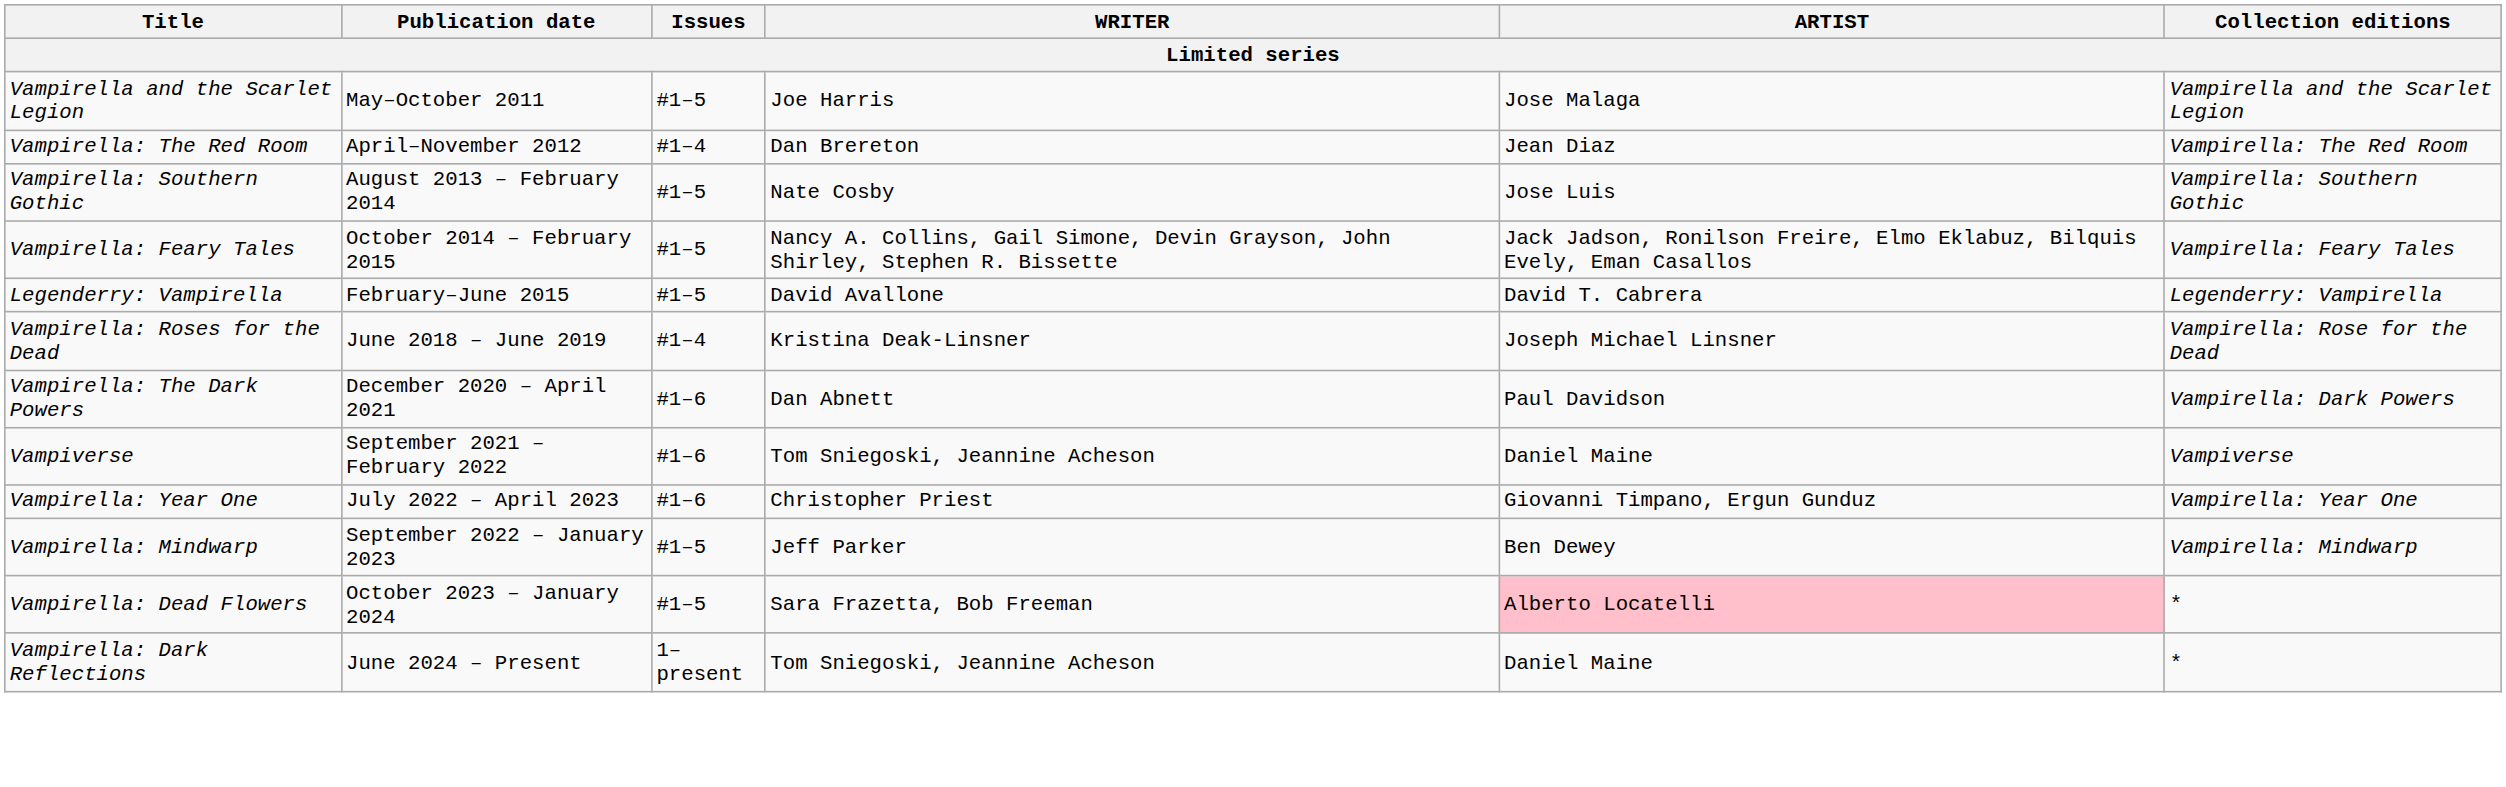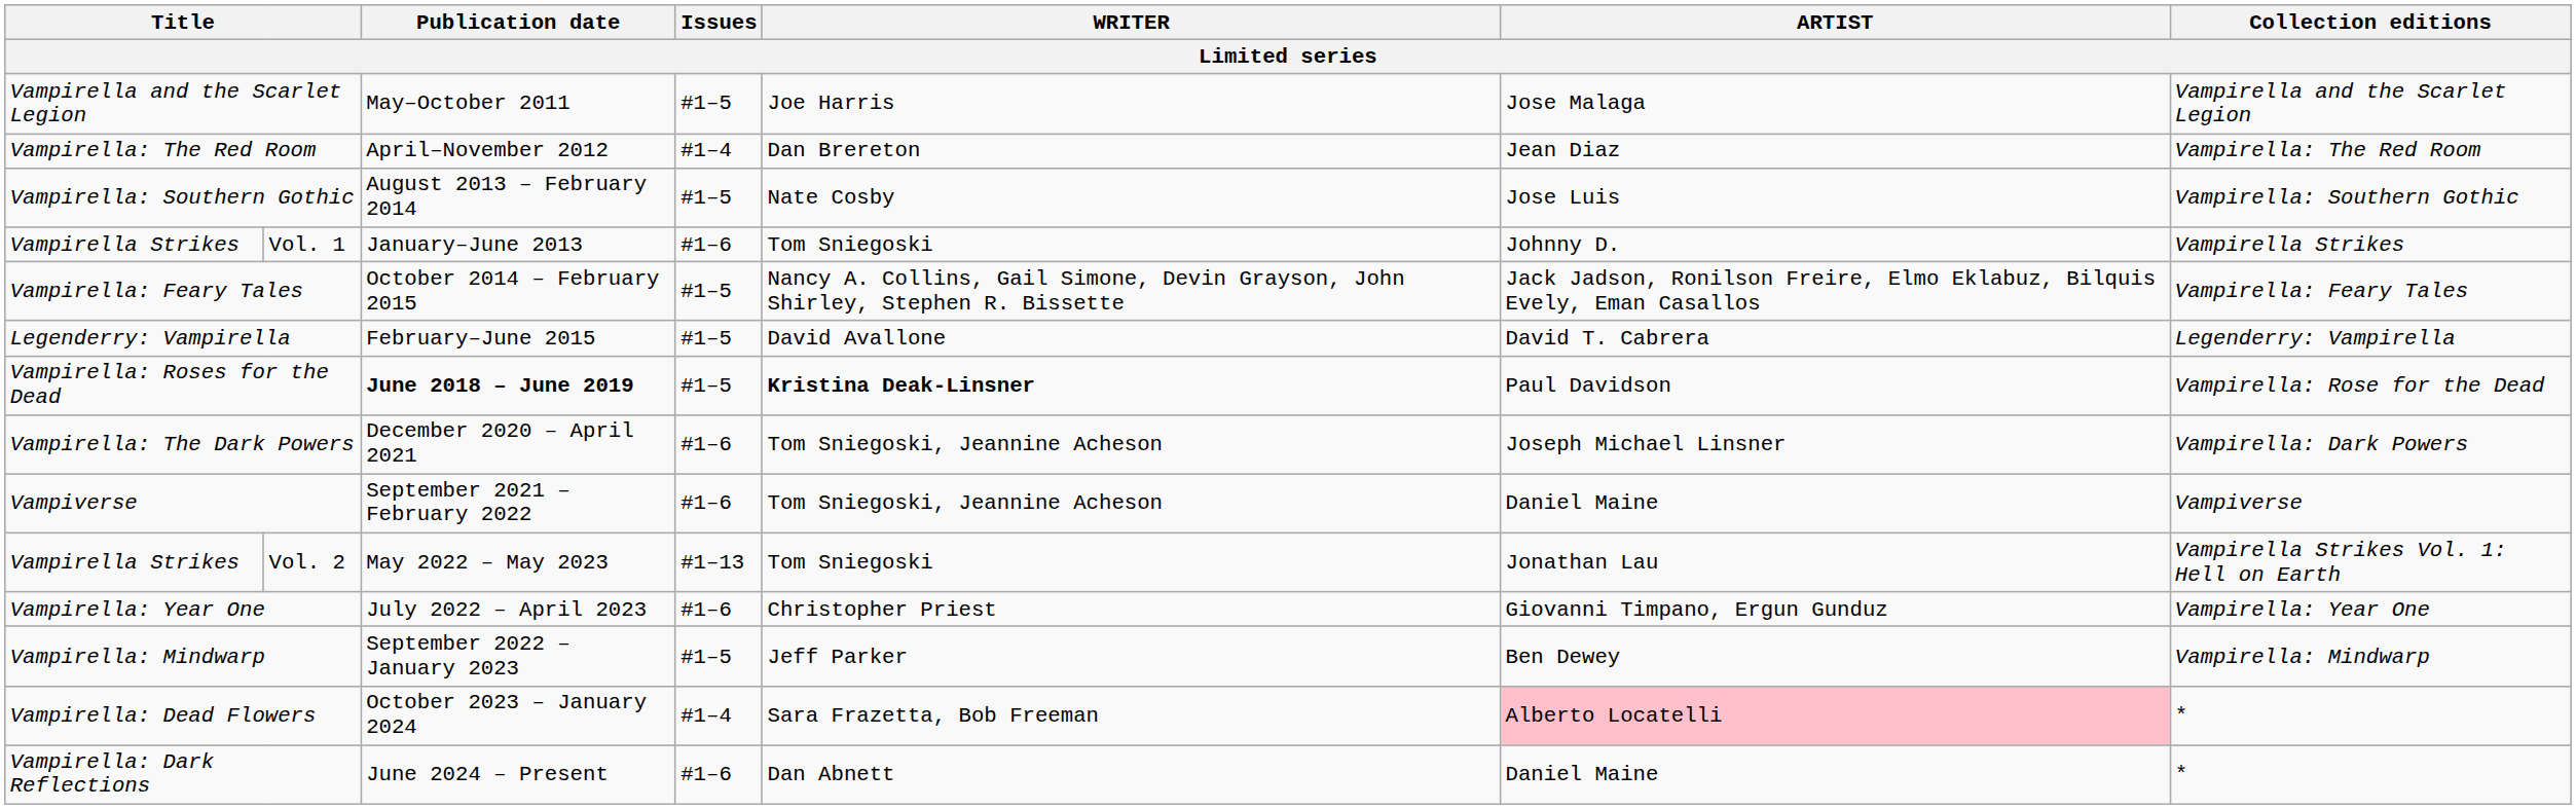+ row: Vampirella Strikes | Vol. 1 | January–June 2013 | #1–6 | Tom Sniegoski | Johnny D. | Vampirella Strikes
Vampirella: Roses for the Dead | Publication date: normal -> bold
Vampirella: Roses for the Dead | Issues: #1–4 -> #1–5
Vampirella: Roses for the Dead | WRITER: normal -> bold
Vampirella: Roses for the Dead | ARTIST: Joseph Michael Linsner -> Paul Davidson
Vampirella: The Dark Powers | WRITER: Dan Abnett -> Tom Sniegoski, Jeannine Acheson
Vampirella: The Dark Powers | ARTIST: Paul Davidson -> Joseph Michael Linsner
+ row: Vampirella Strikes | Vol. 2 | May 2022 – May 2023 | #1–13 | Tom Sniegoski | Jonathan Lau | Vampirella Strikes Vol. 1: Hell on Earth
Vampirella: Dead Flowers | Issues: #1–5 -> #1–4
Vampirella: Dark Reflections | Issues: 1–present -> #1–6
Vampirella: Dark Reflections | WRITER: Tom Sniegoski, Jeannine Acheson -> Dan Abnett
